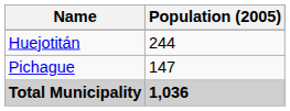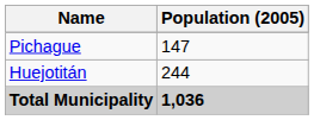rows swapped: Huejotitán <-> Pichague
